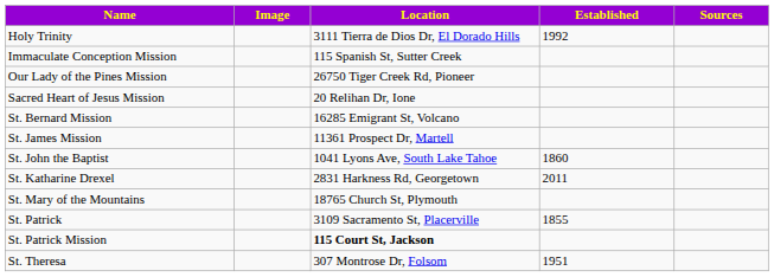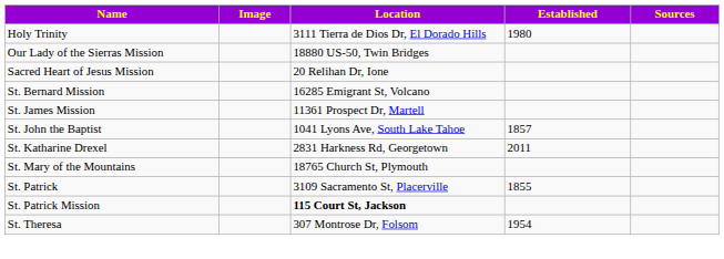Holy Trinity | Established: 1992 -> 1980
- row: Immaculate Conception Mission | 115 Spanish St, Sutter Creek
- row: Our Lady of the Pines Mission | 26750 Tiger Creek Rd, Pioneer
+ row: Our Lady of the Sierras Mission | 18880 US-50, Twin Bridges
St. John the Baptist | Established: 1860 -> 1857
St. Theresa | Established: 1951 -> 1954
